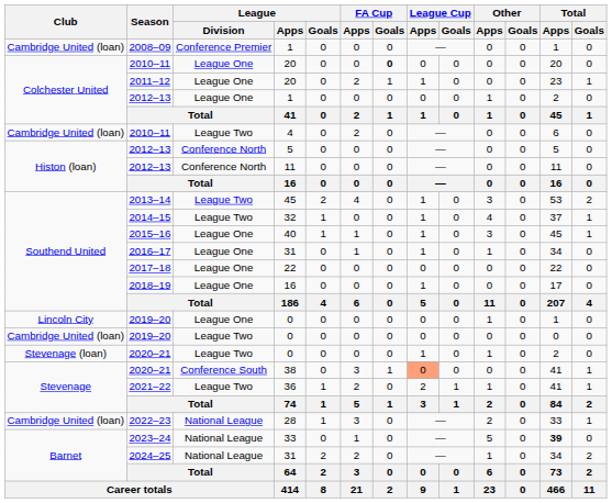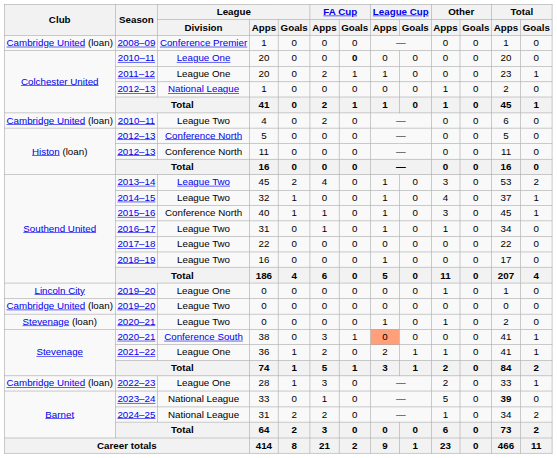2012–13 / 1 | League / Division: League One -> National League
2015–16 | League / Division: League One -> Conference North
2016–17 | League / Division: League One -> League Two
2017–18 | League / Division: League One -> League Two
2018–19 | League / Division: League One -> League Two
2021–22 | League / Division: League Two -> League One
2022–23 | League / Division: National League -> League One
